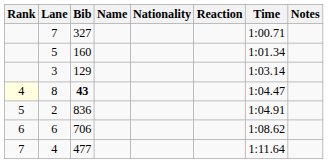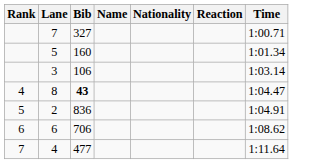- column: Notes
3 | Bib: 129 -> 106
8 | Rank: lightyellow background -> no background
